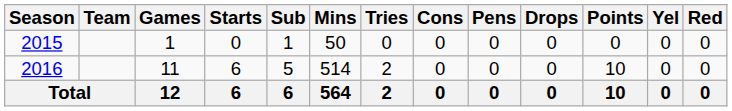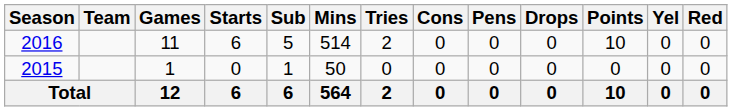rows swapped: 2015 <-> 2016
